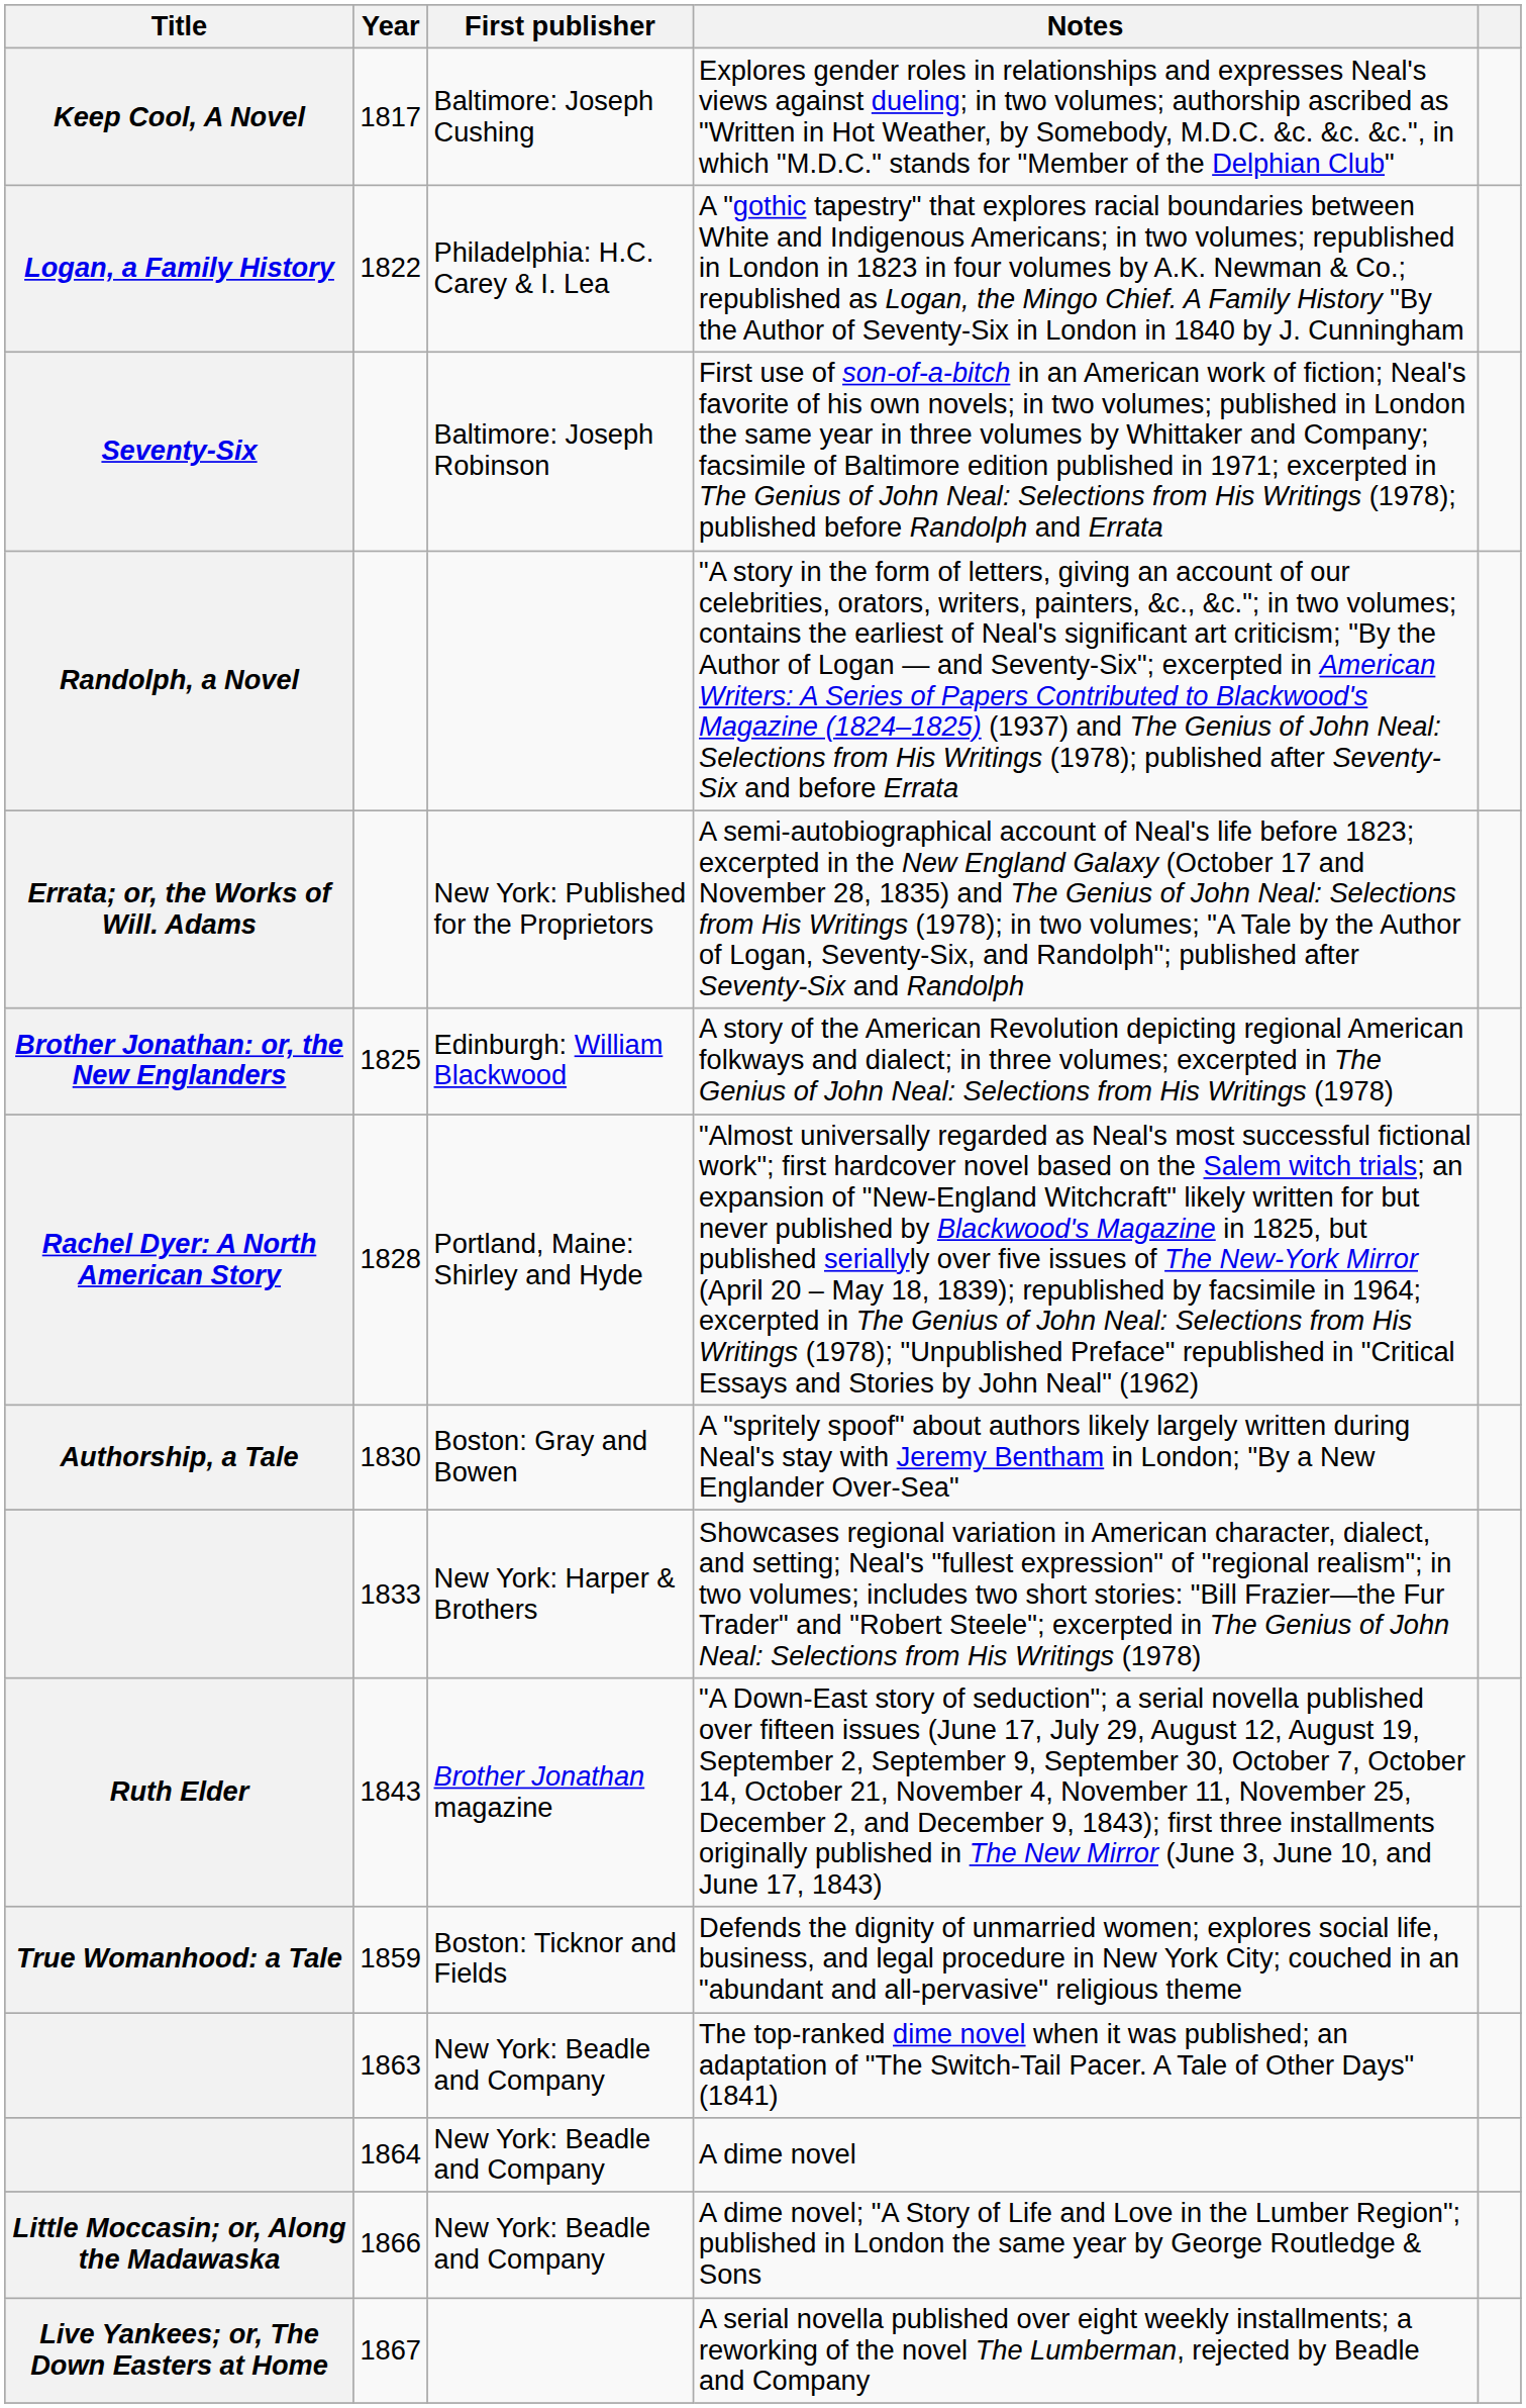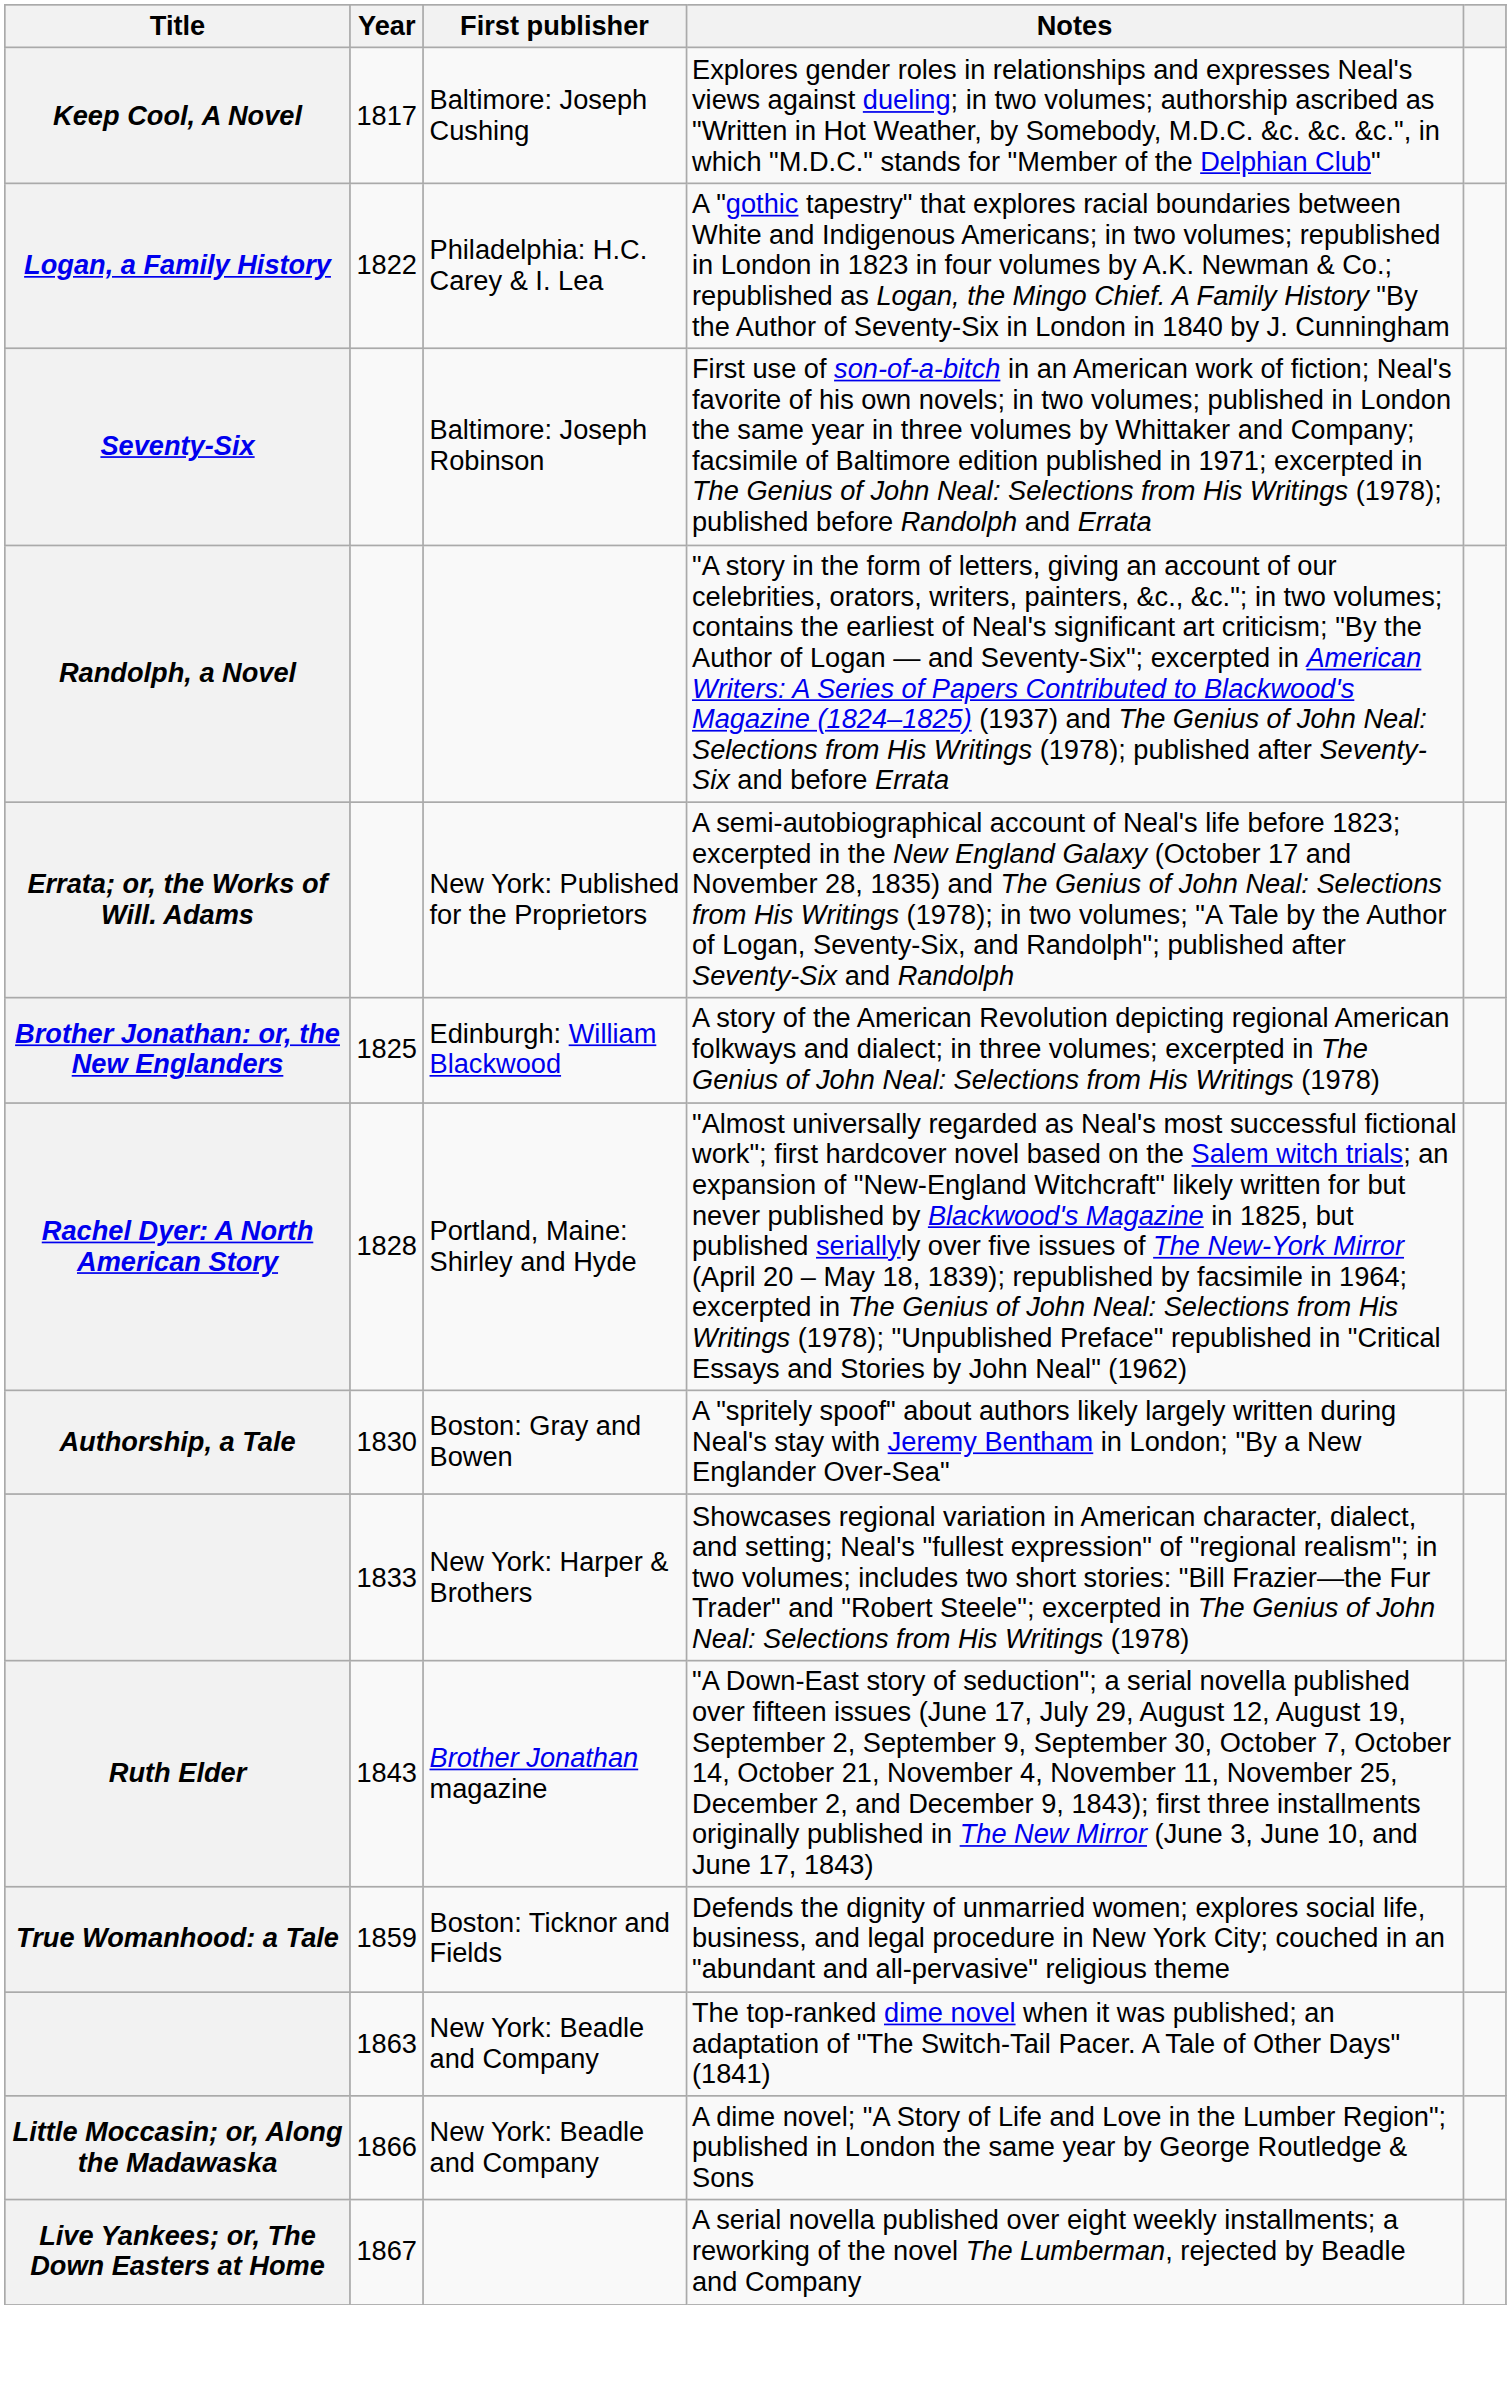- row: 1864 | New York: Beadle and Company | A dime novel
